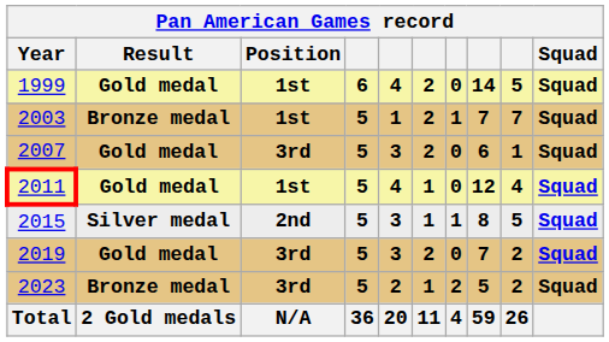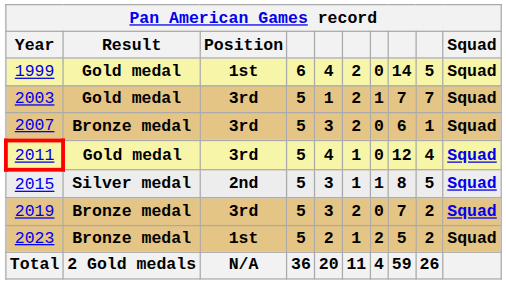2003 | Result: Bronze medal -> Gold medal
2003 | Position: 1st -> 3rd
2007 | Result: Gold medal -> Bronze medal
2011 | Position: 1st -> 3rd
2019 | Result: Gold medal -> Bronze medal
2023 | Position: 3rd -> 1st
